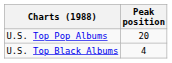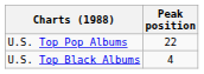U.S. Top Pop Albums | Peak position: 20 -> 22
